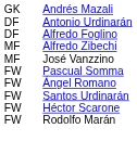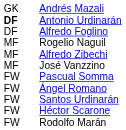Antonio Urdinarán | column 1: normal -> bold
+ row: MF | Rogelio Naguil
